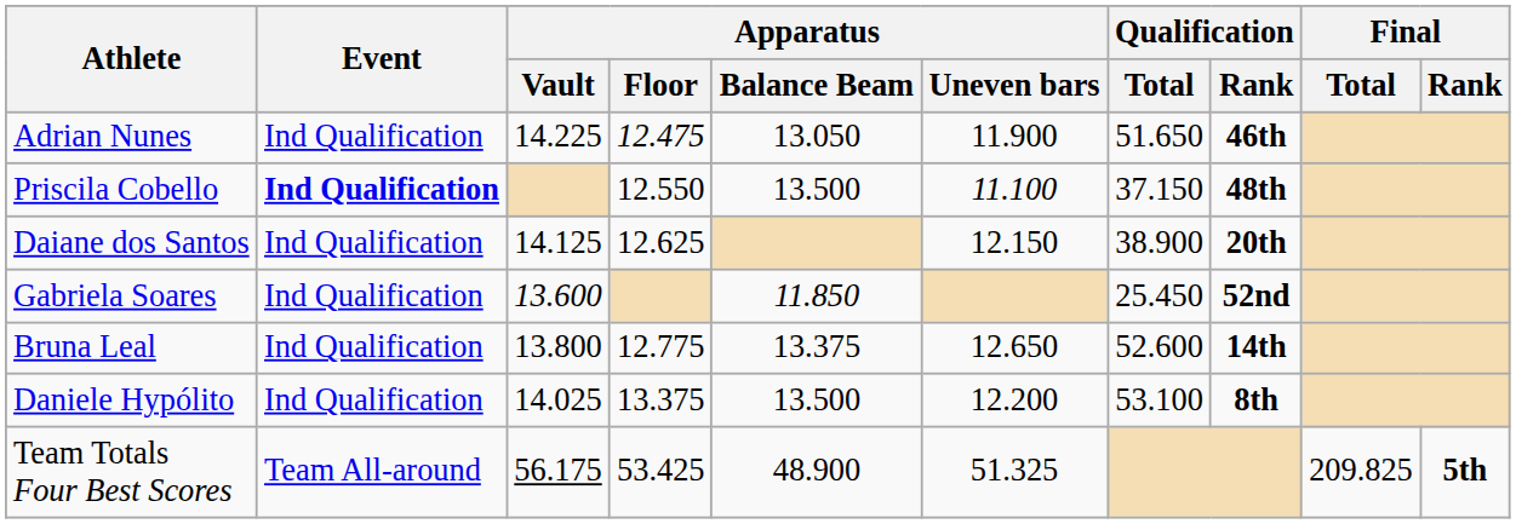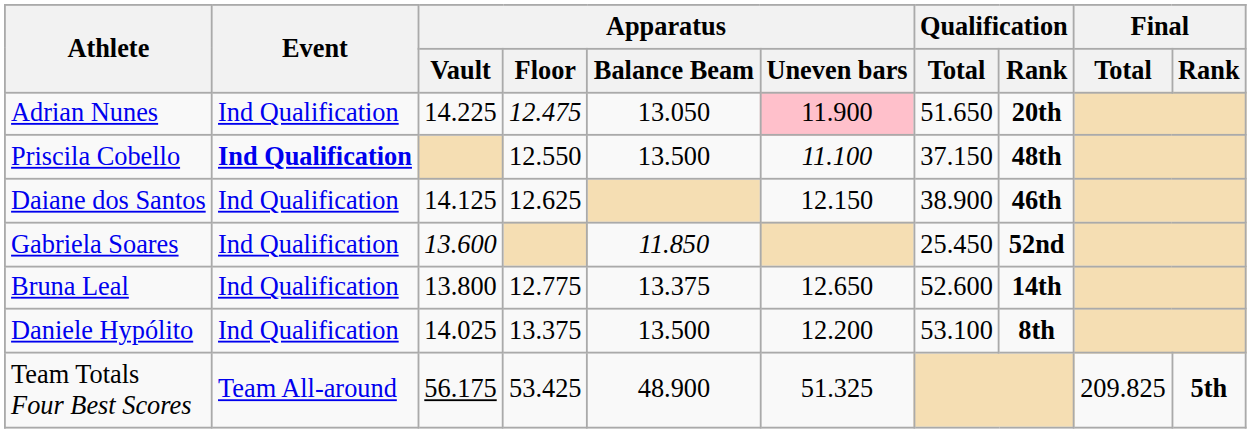Adrian Nunes | Apparatus / Uneven bars: no background -> pink background
Adrian Nunes | Qualification / Rank: 46th -> 20th
Daiane dos Santos | Qualification / Rank: 20th -> 46th
